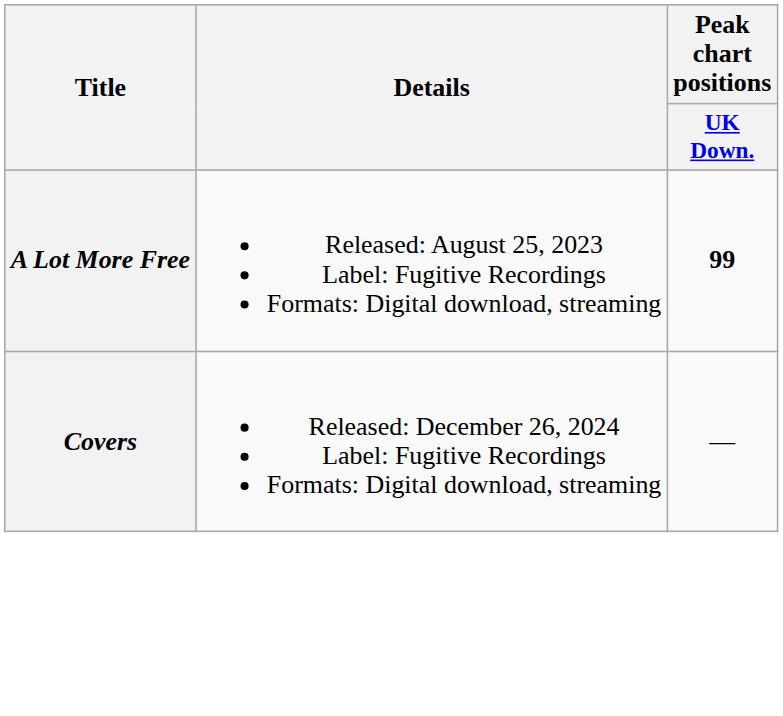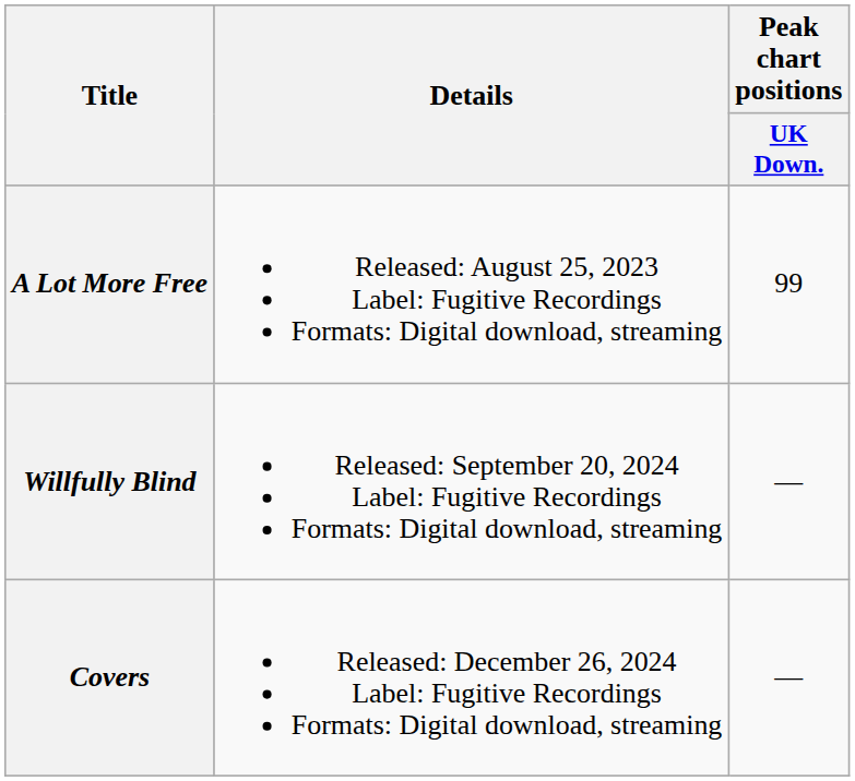A Lot More Free | Peak chart positions / UK Down.: bold -> normal
+ row: Willfully Blind | Released: September 20, 2024 Label: Fugitive Recordings Formats: Digital download, streaming | —
